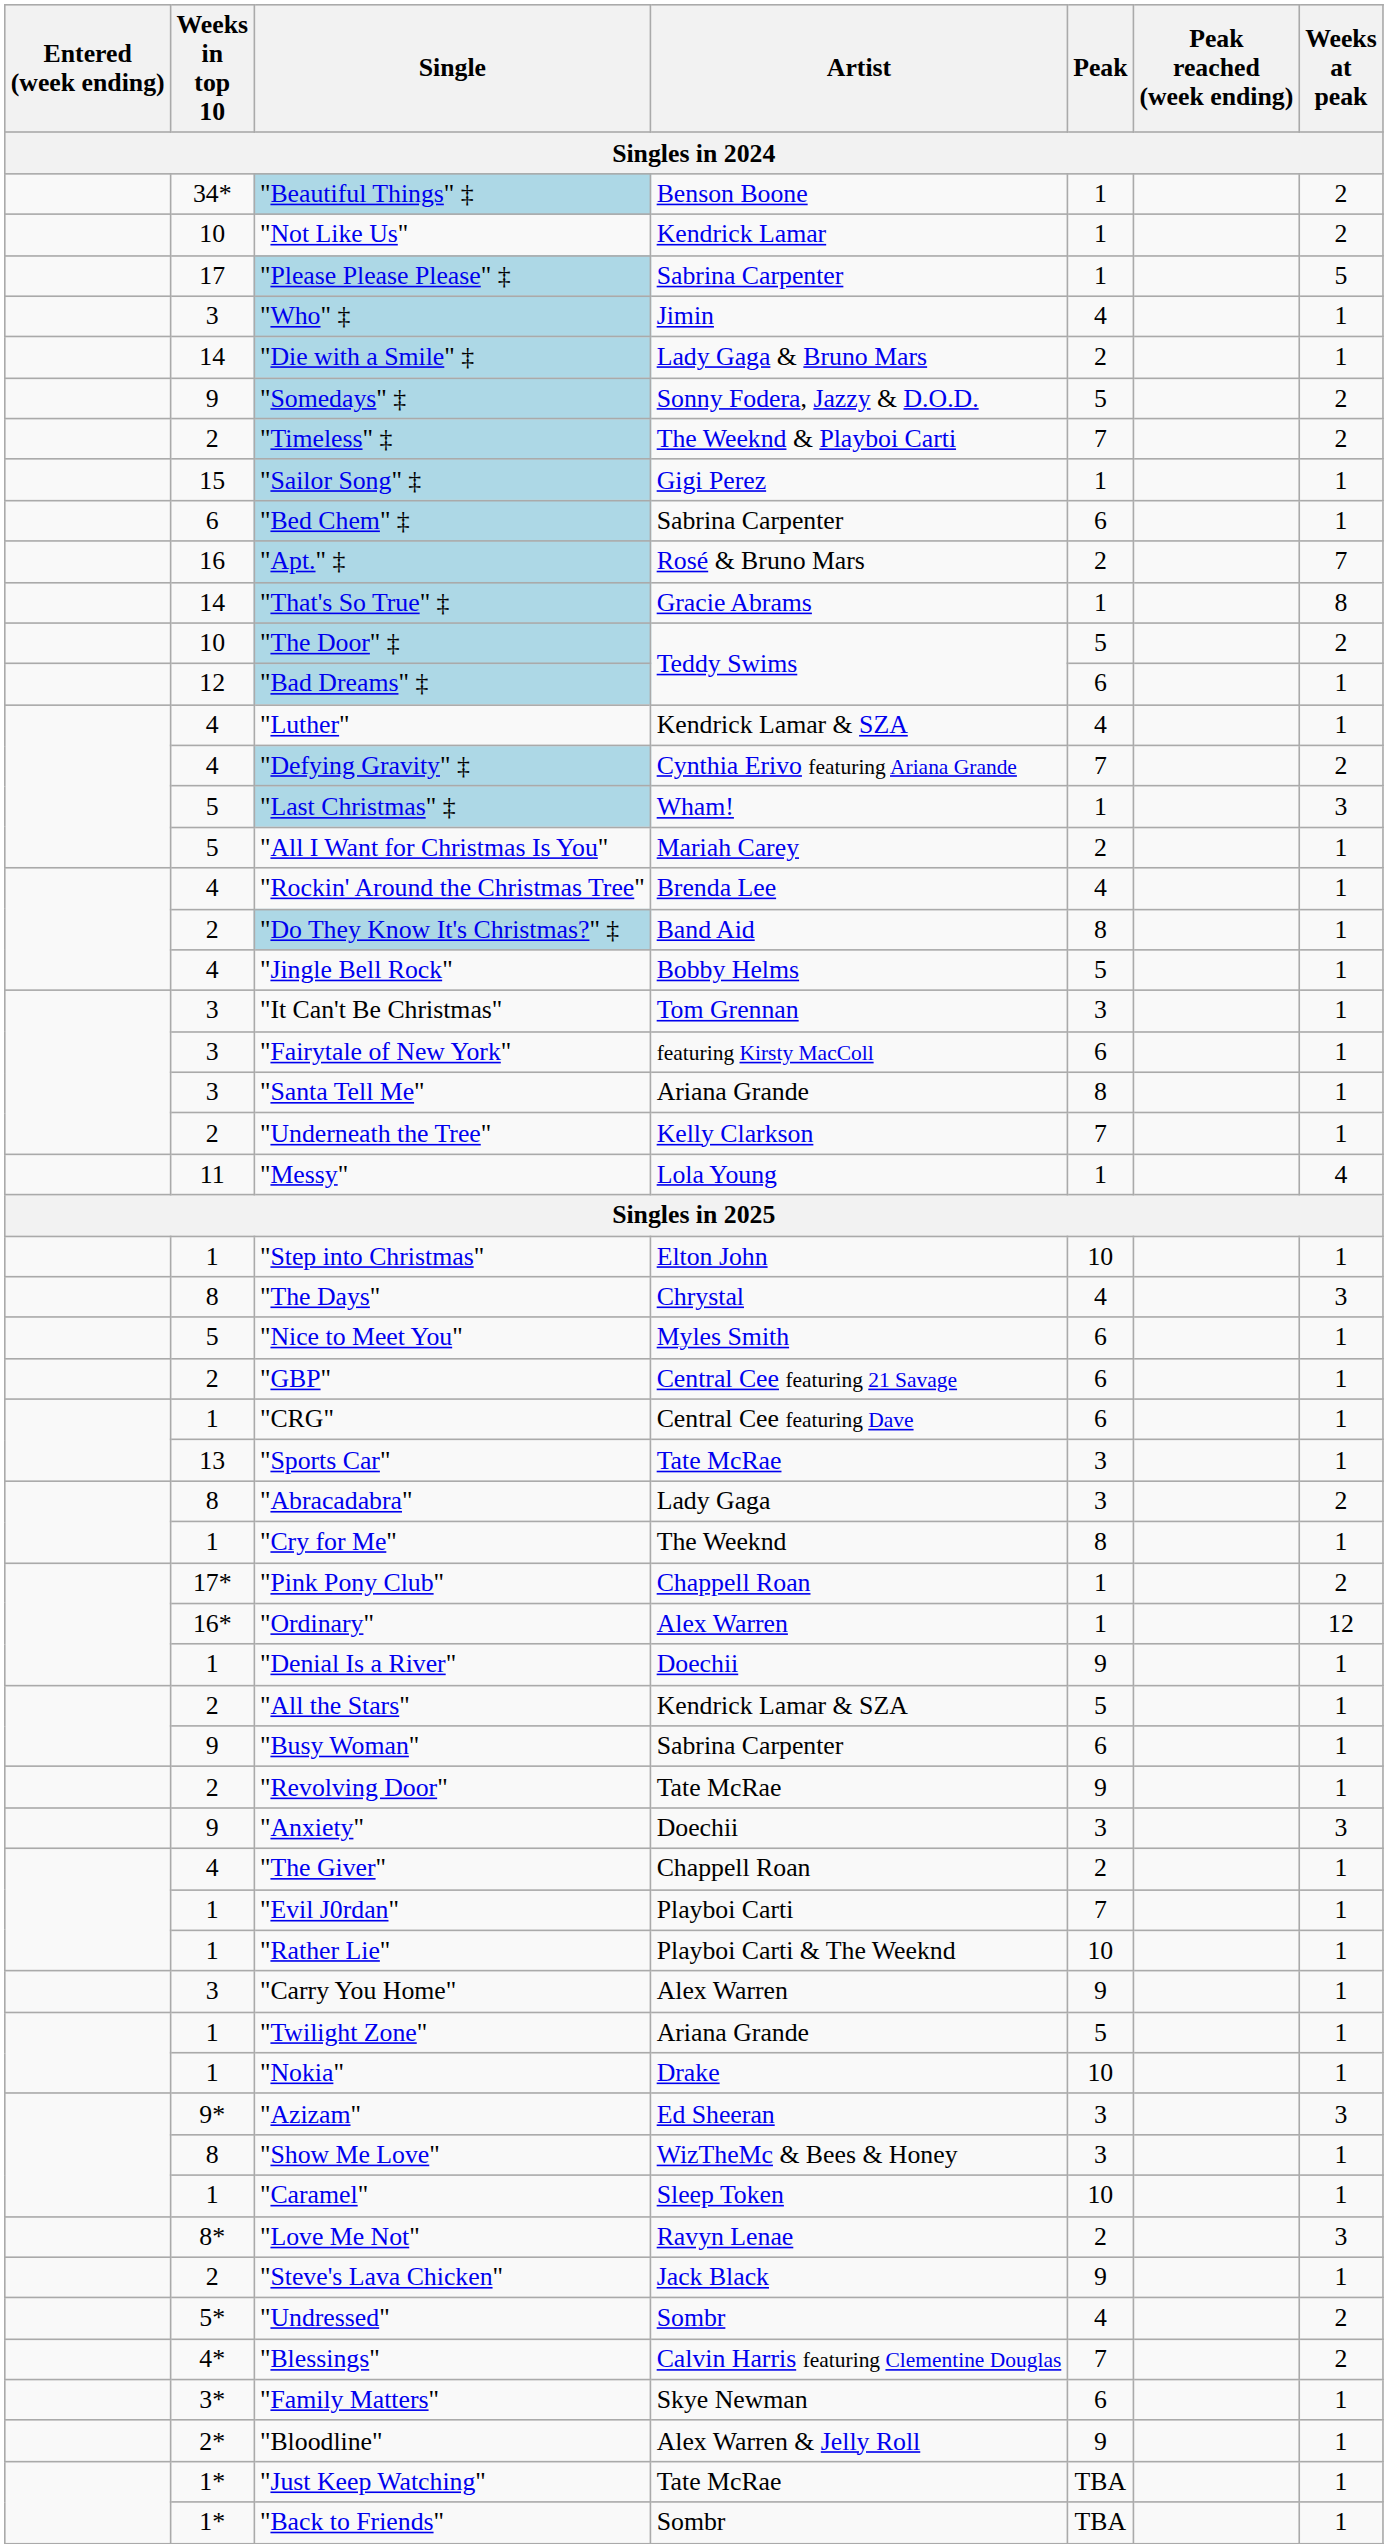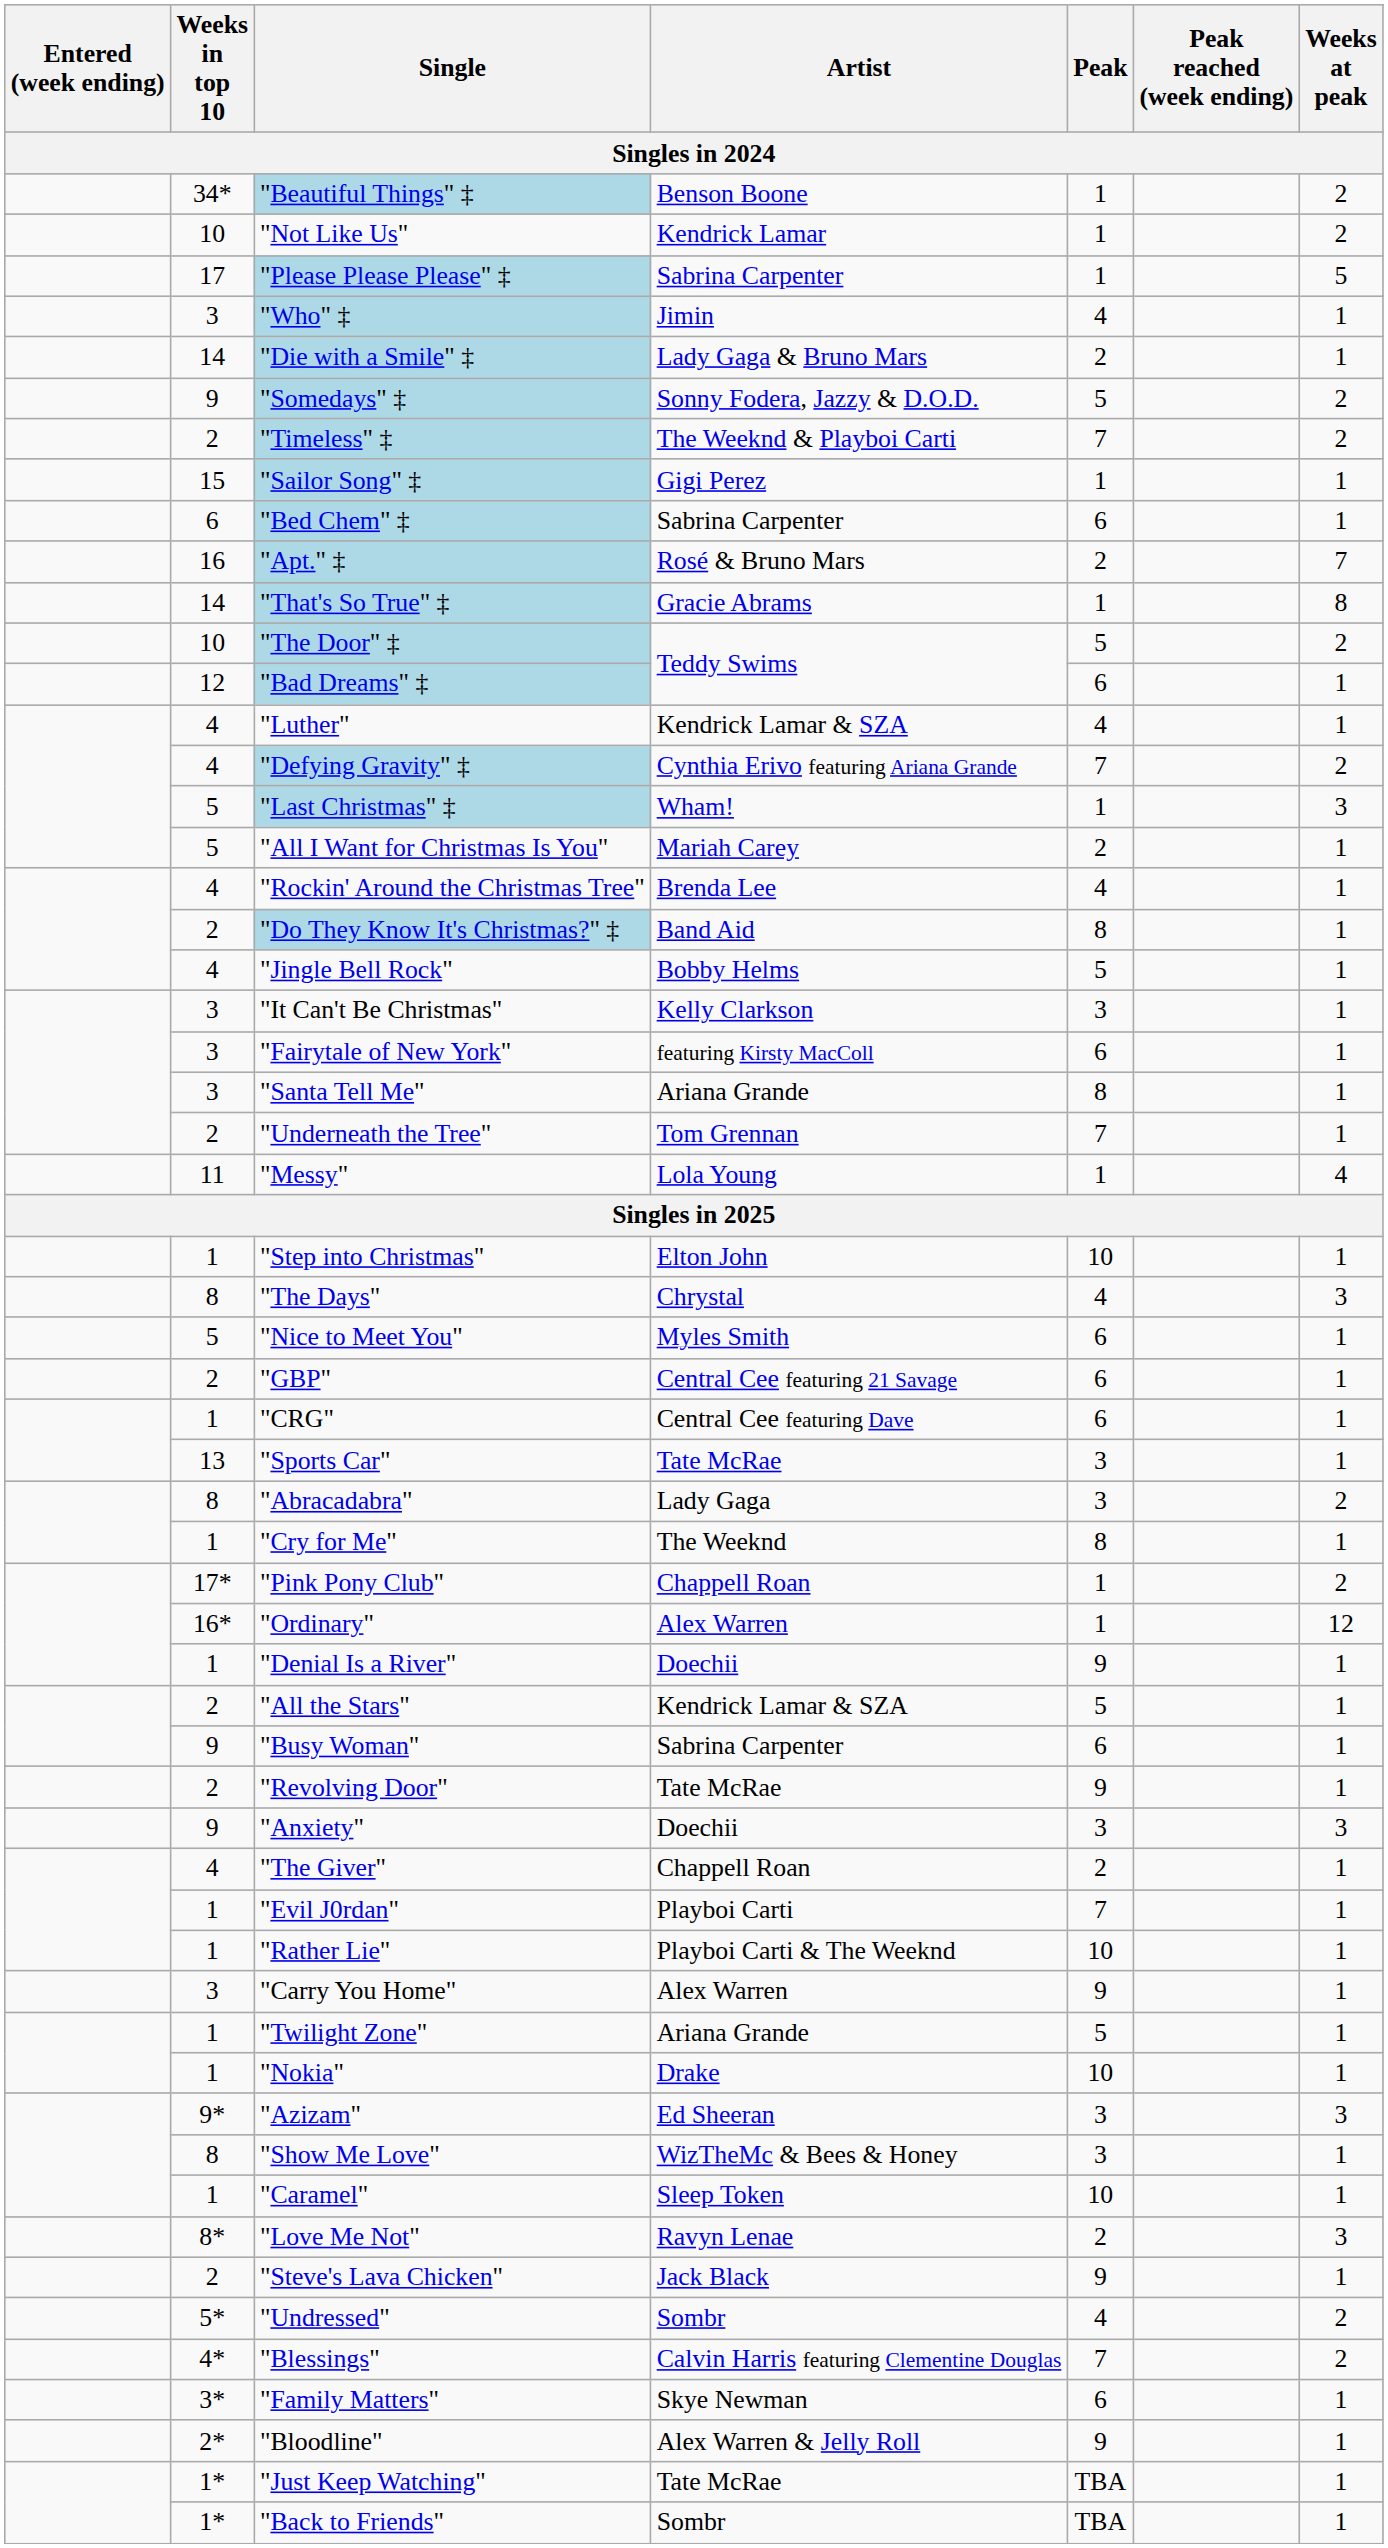"It Can't Be Christmas" | Artist: Tom Grennan -> Kelly Clarkson
"Underneath the Tree" | Artist: Kelly Clarkson -> Tom Grennan
